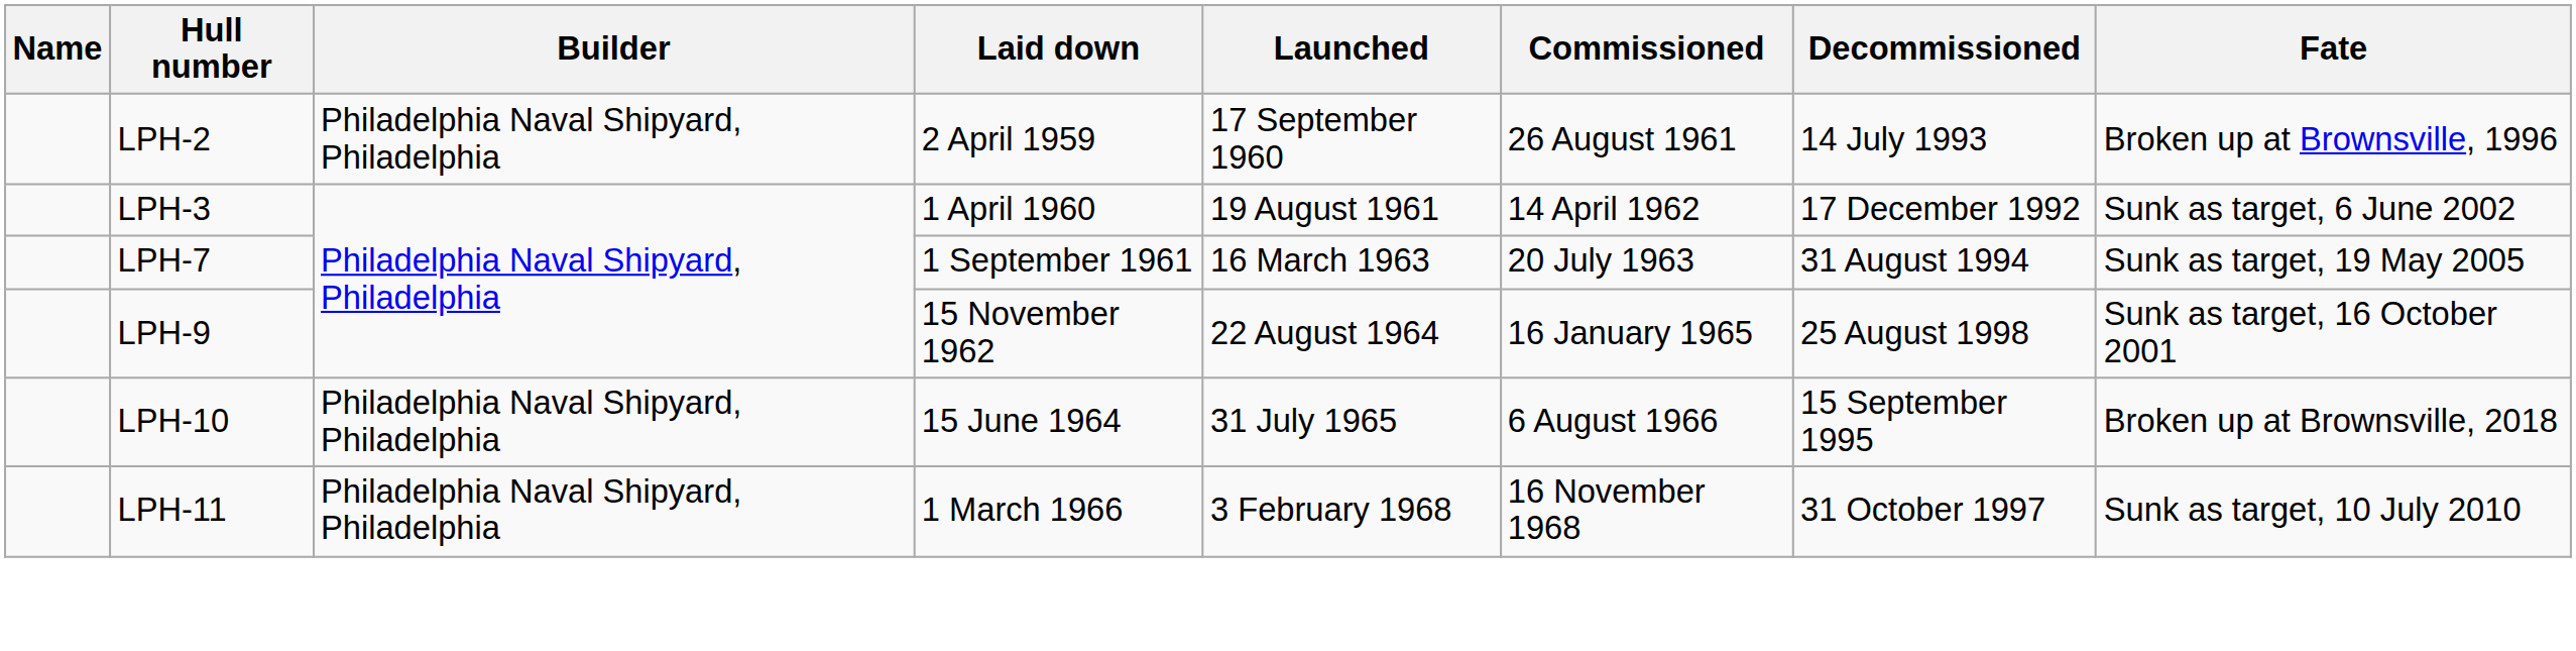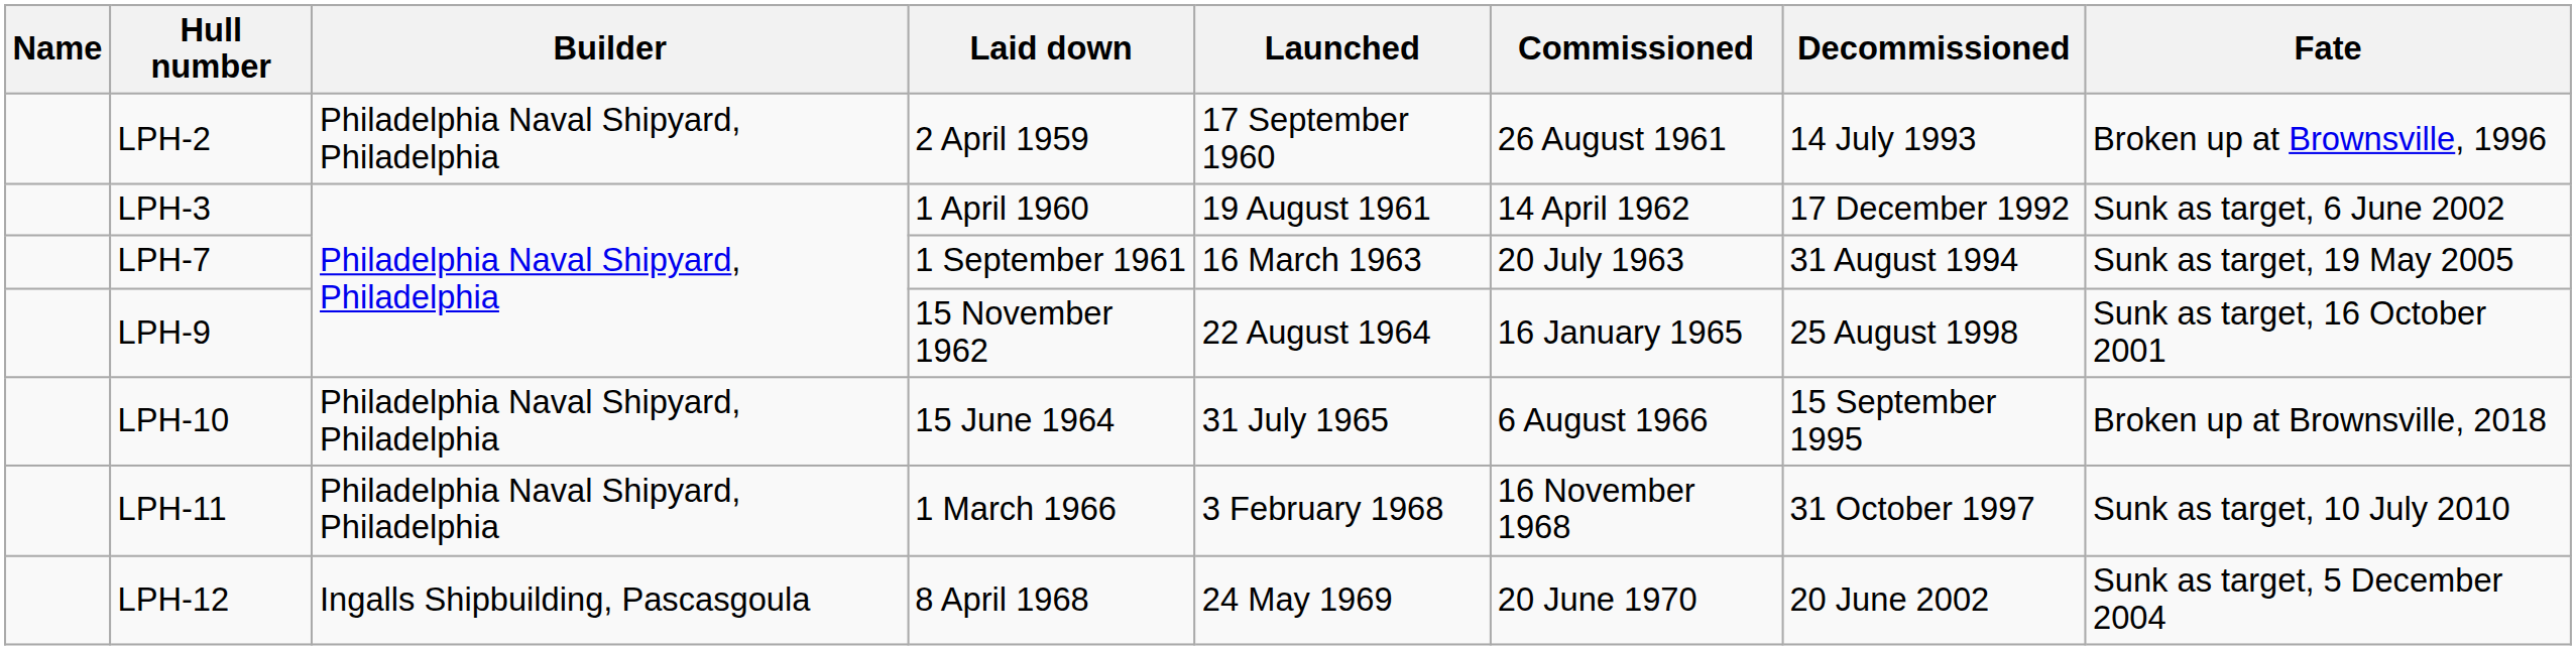+ row: LPH-12 | Ingalls Shipbuilding, Pascasgoula | 8 April 1968 | 24 May 1969 | 20 June 1970 | 20 June 2002 | Sunk as target, 5 December 2004
